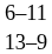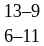rows swapped: 13–9 <-> 6–11
